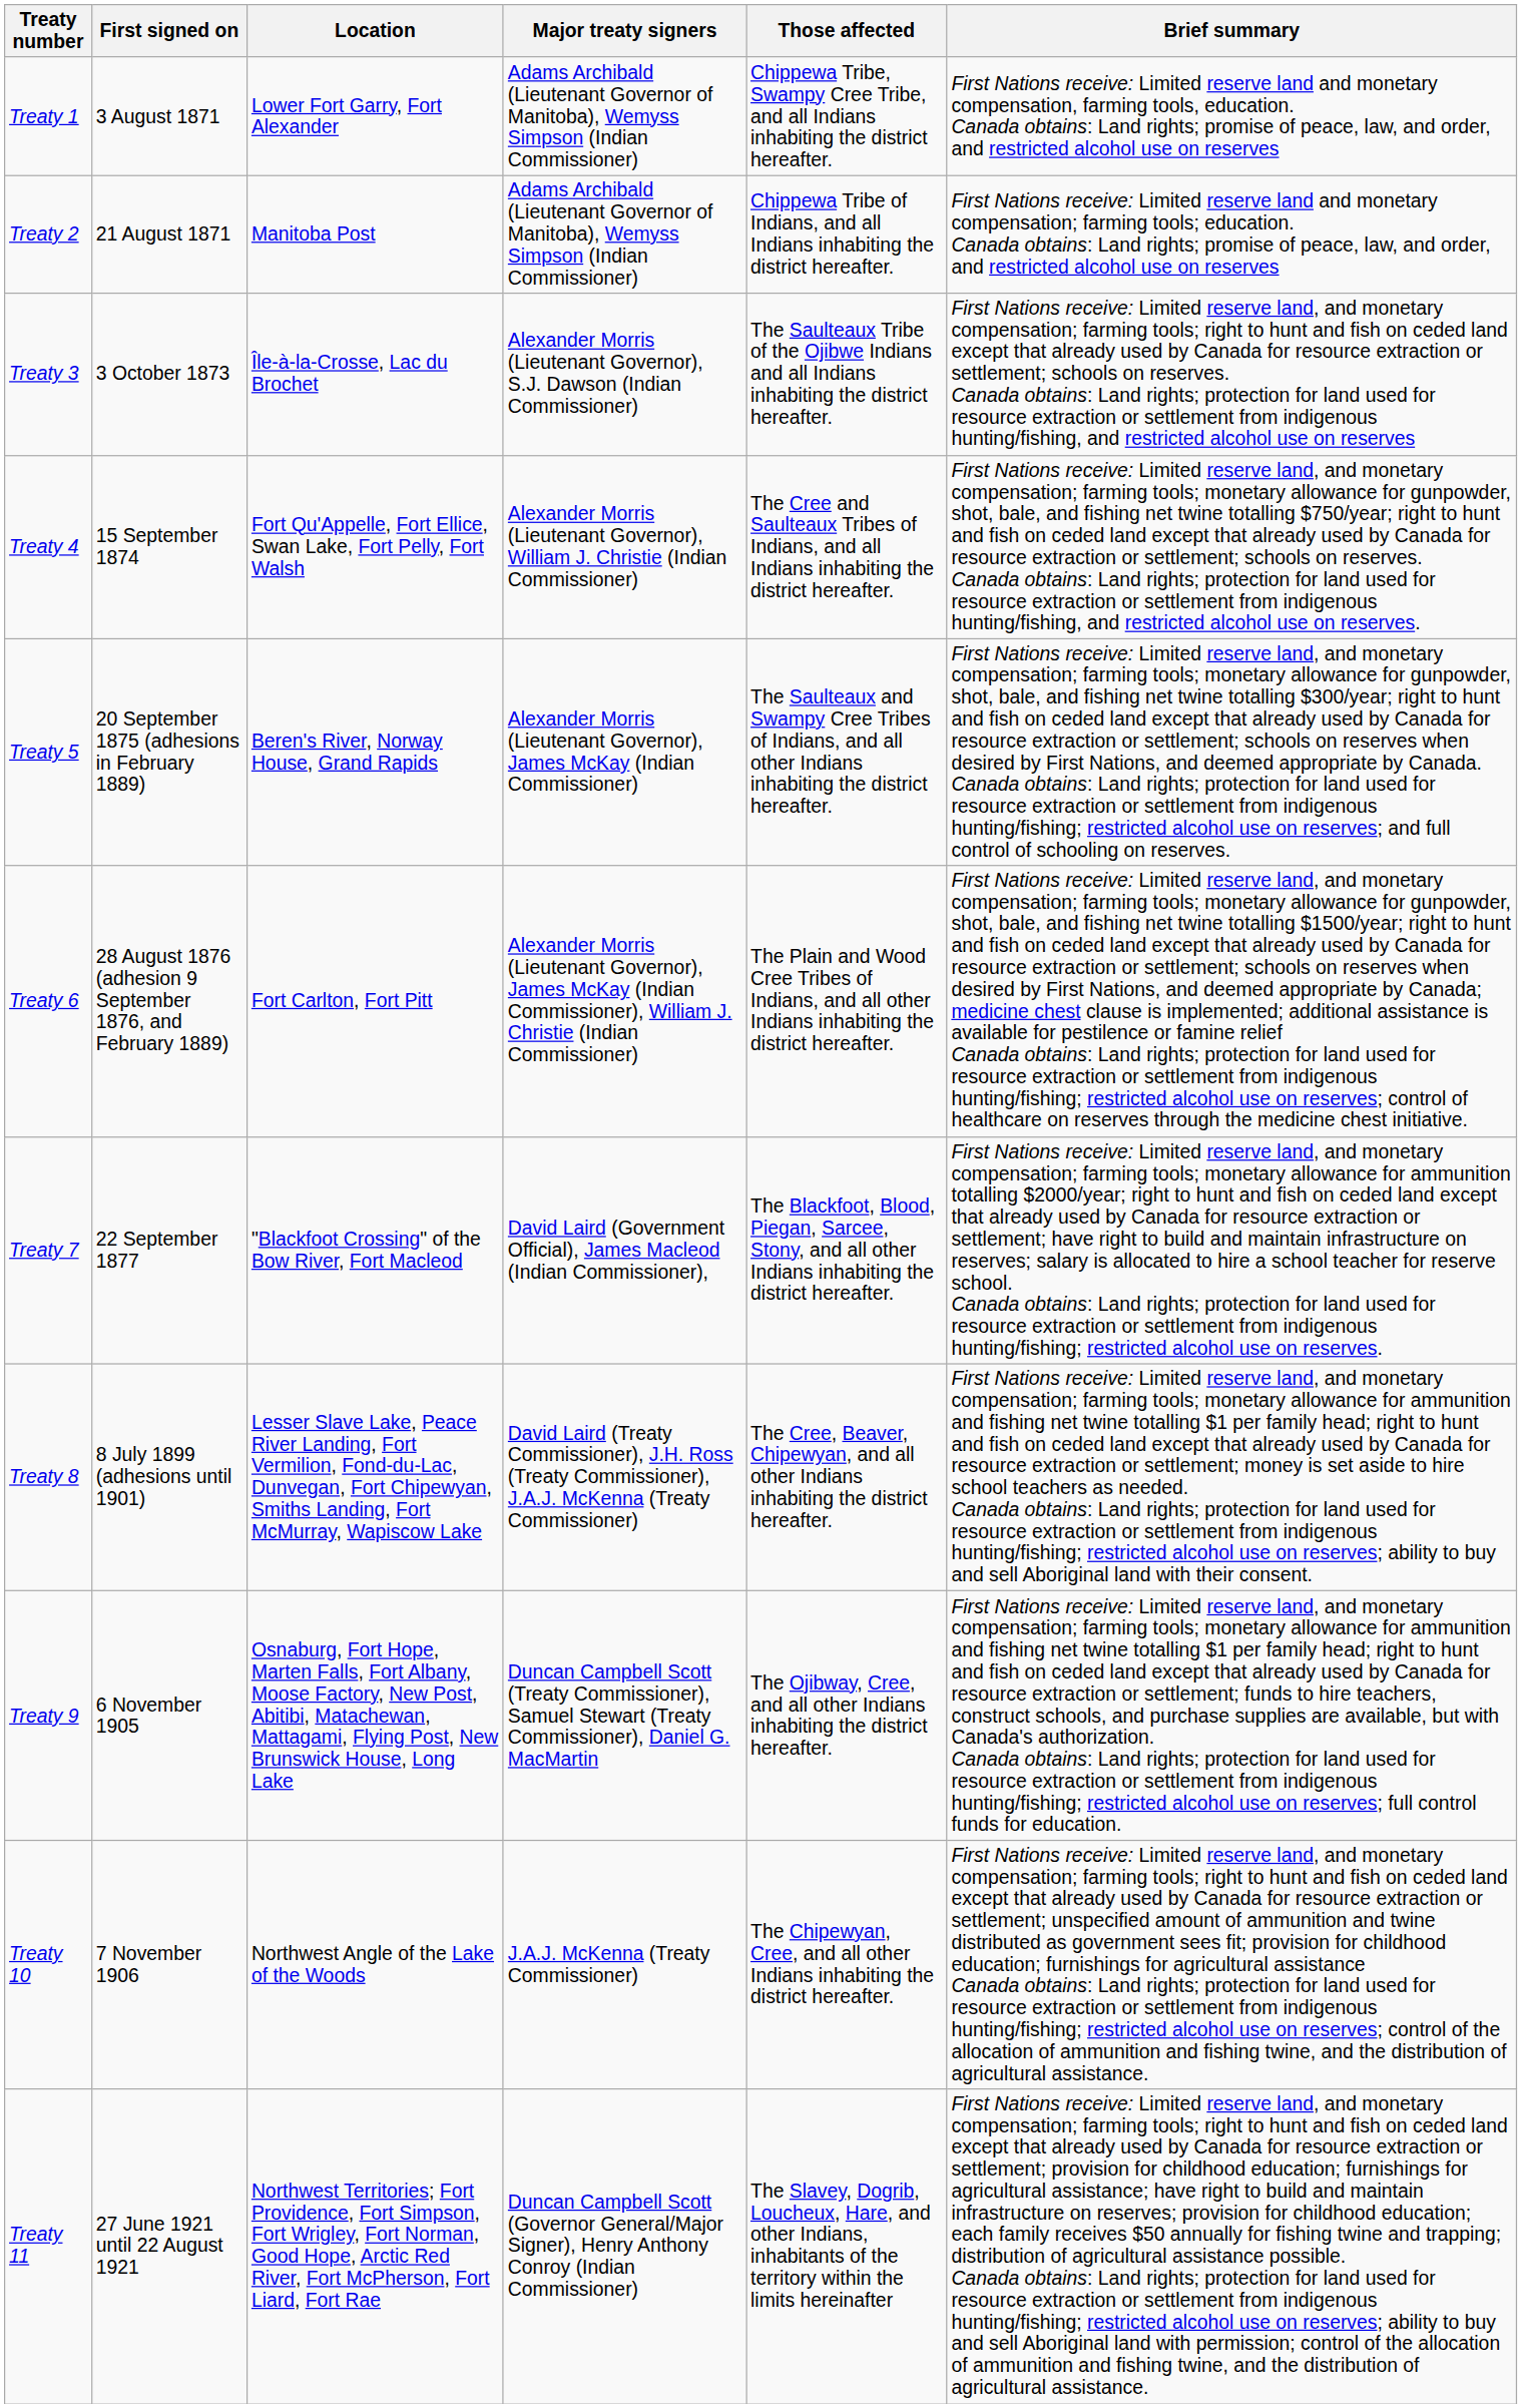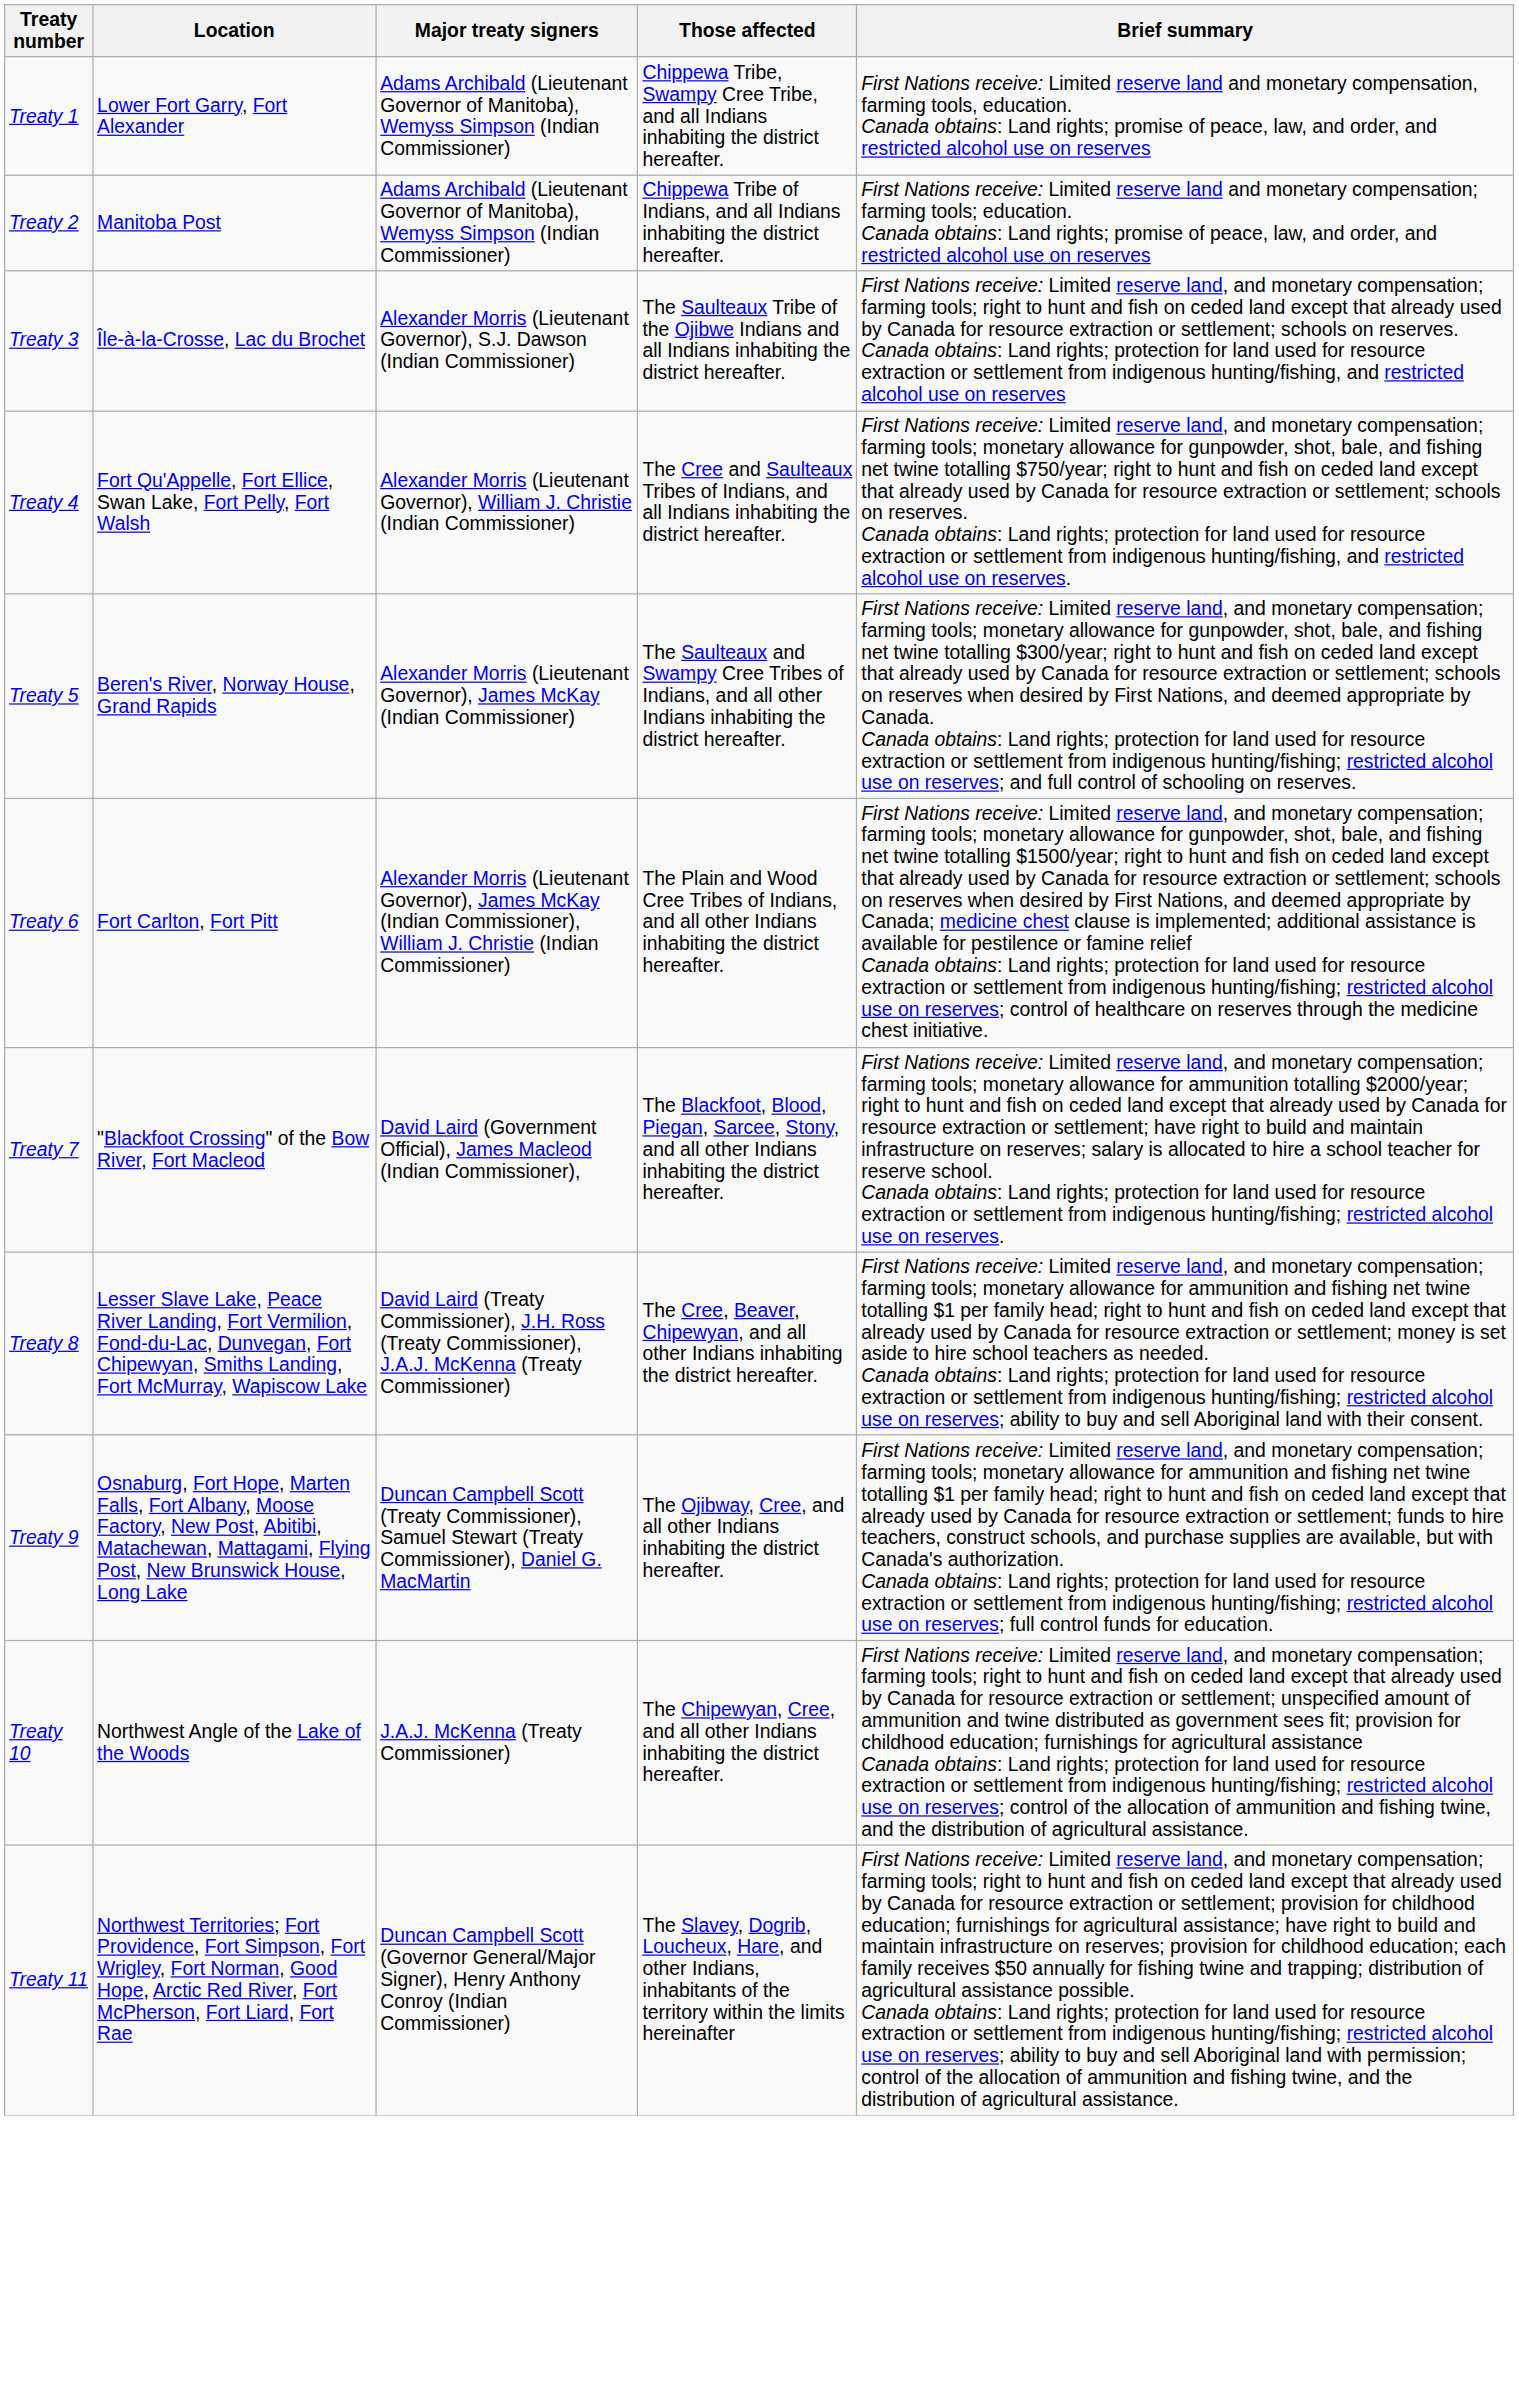- column: First signed on | 3 August 1871 | 21 August 1871 | 3 October 1873 | 15 September 1874 | 20 September 1875 (adhesions in February 1889) | 28 August 1876 (adhesion 9 September 1876, and February 1889) | 22 September 1877 | 8 July 1899 (adhesions until 1901) | 6 November 1905 | 7 November 1906 | 27 June 1921 until 22 August 1921
